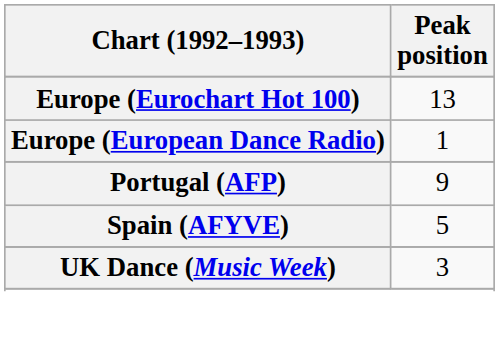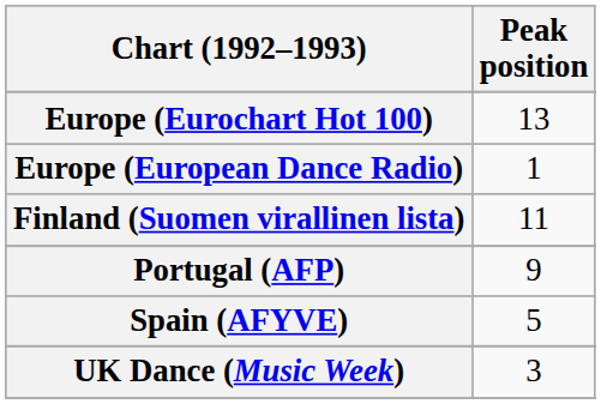+ row: Finland (Suomen virallinen lista) | 11
